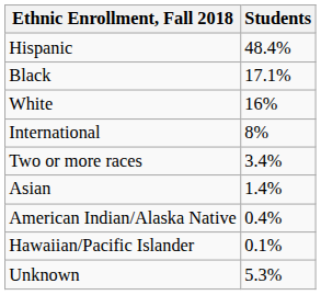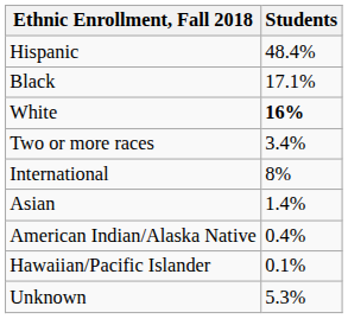White | Students: normal -> bold
rows swapped: International <-> Two or more races
